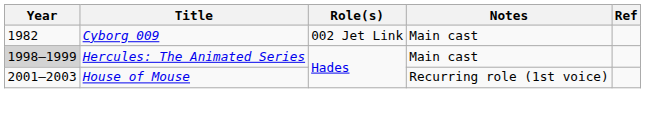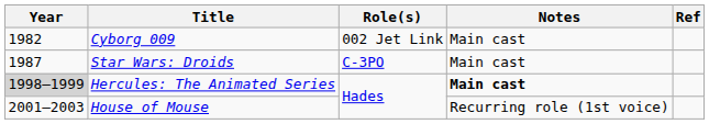+ row: 1987 | Star Wars: Droids | C-3PO | Main cast
Hercules: The Animated Series | Notes: normal -> bold
